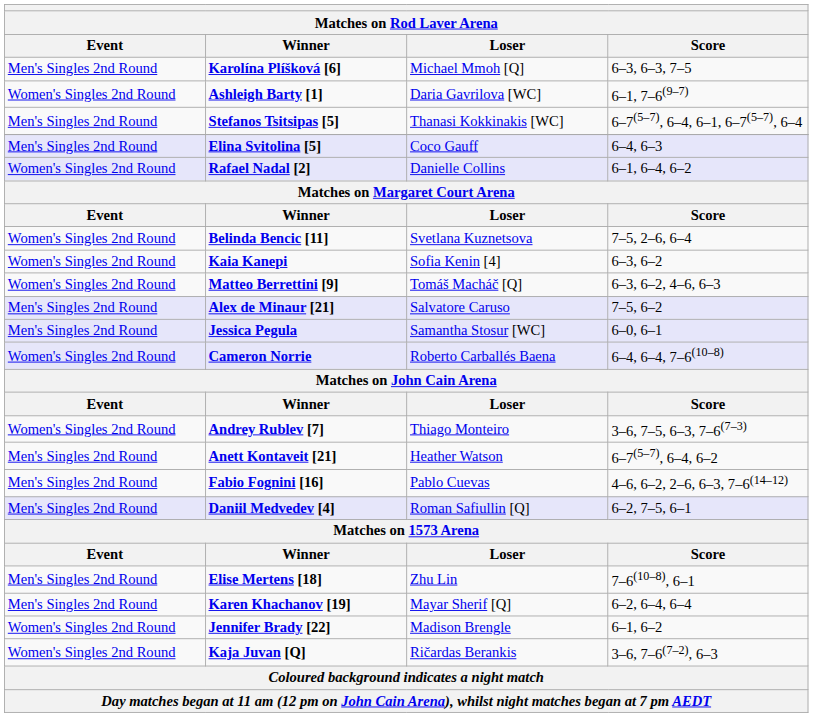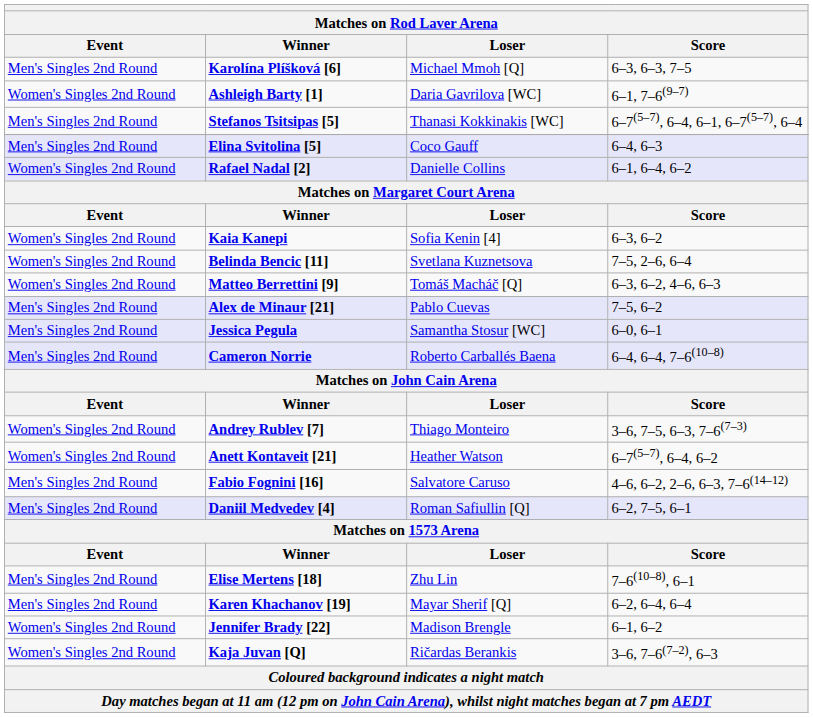rows swapped: Belinda Bencic [11] <-> Kaia Kanepi
Alex de Minaur [21] | Loser: Salvatore Caruso -> Pablo Cuevas
Cameron Norrie | Event: Women's Singles 2nd Round -> Men's Singles 2nd Round
Anett Kontaveit [21] | Event: Men's Singles 2nd Round -> Women's Singles 2nd Round
Fabio Fognini [16] | Loser: Pablo Cuevas -> Salvatore Caruso
